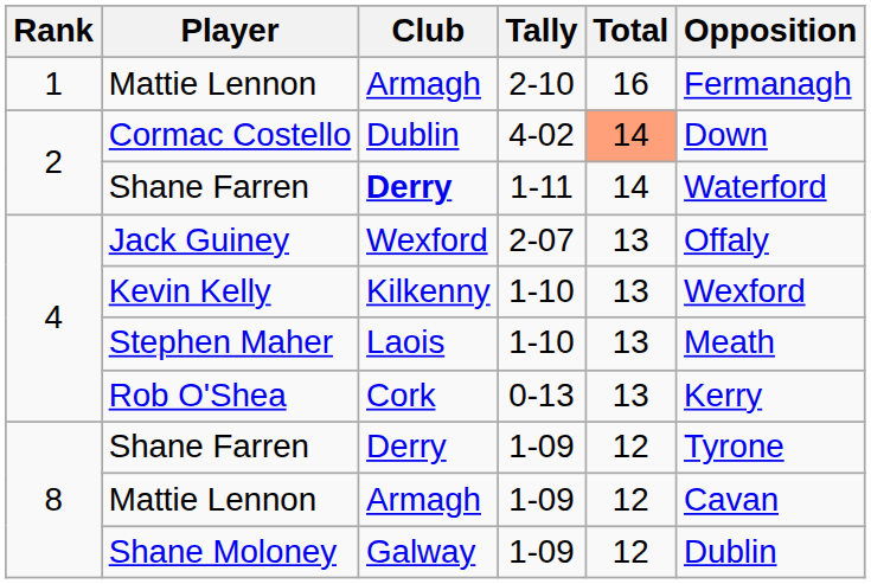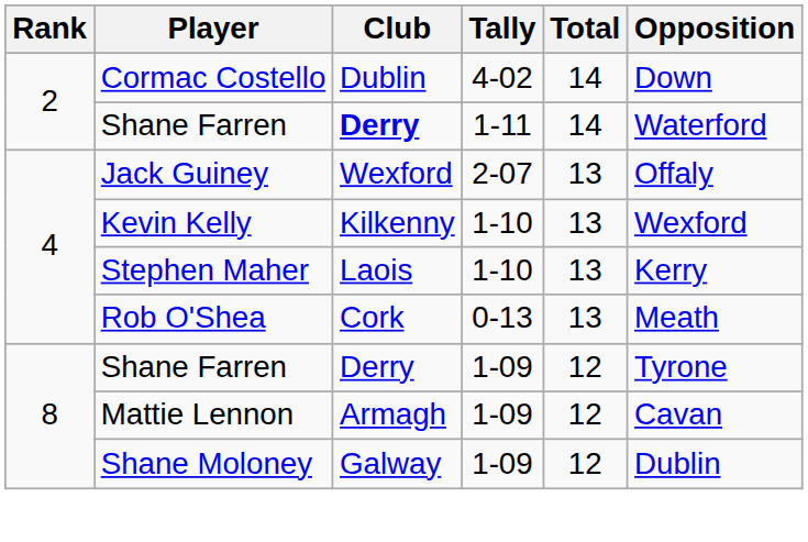- row: 1 | Mattie Lennon | Armagh | 2-10 | 16 | Fermanagh
Cormac Costello | Total: lightsalmon background -> no background
Stephen Maher | Opposition: Meath -> Kerry
Rob O'Shea | Opposition: Kerry -> Meath
